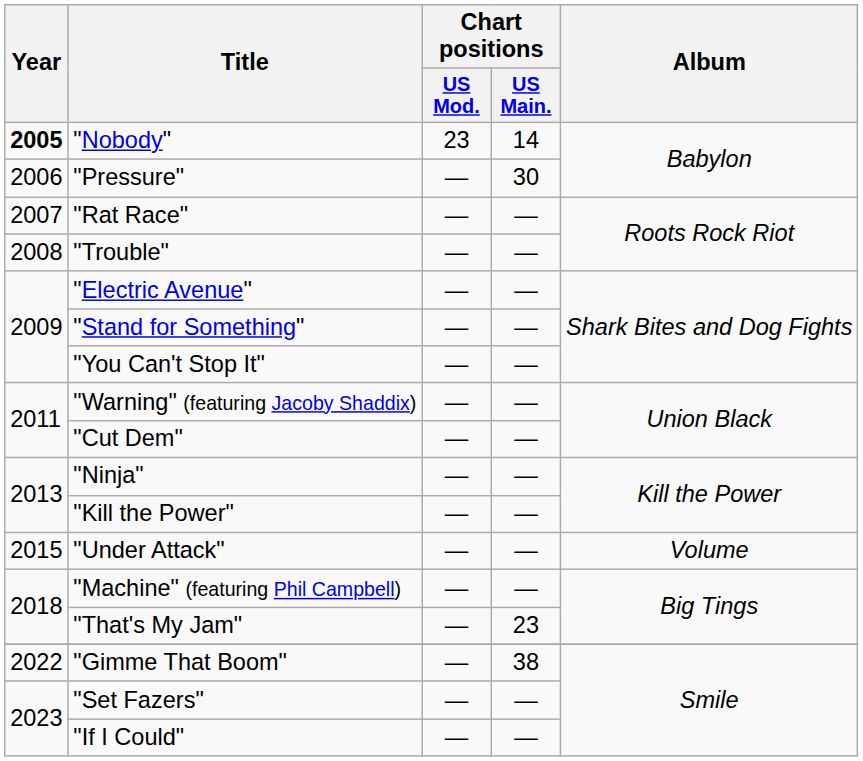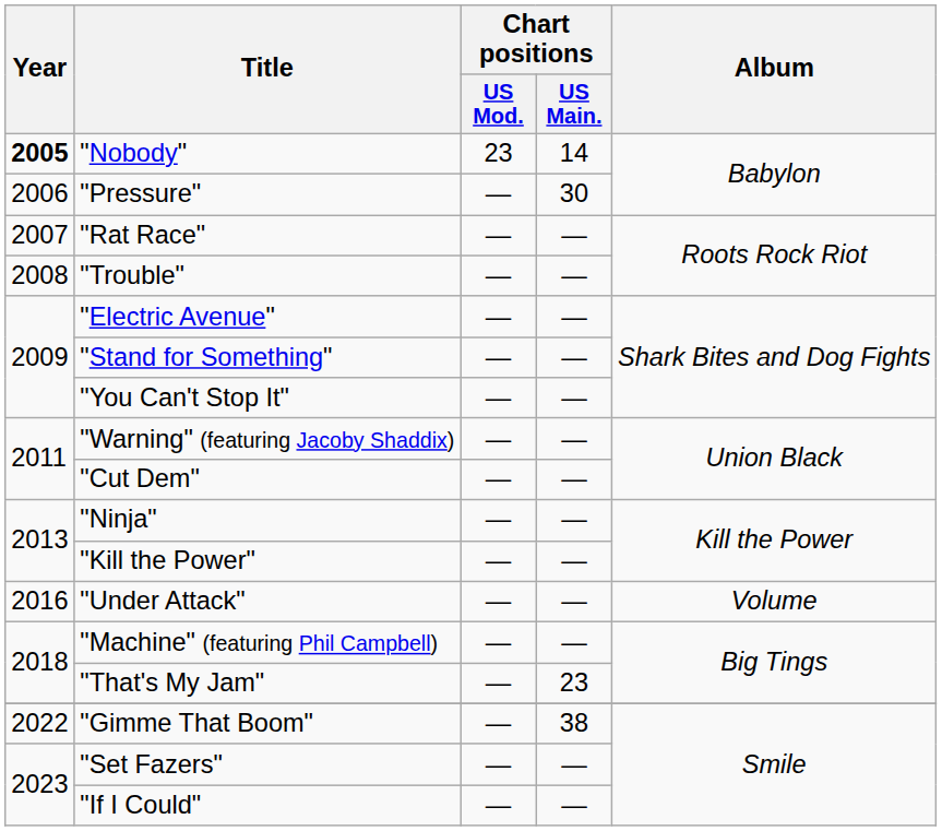"Under Attack" | Year: 2015 -> 2016
